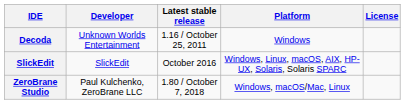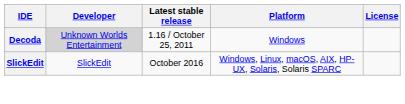Decoda | Developer: no background -> lightgrey background
- row: ZeroBrane Studio | Paul Kulchenko, ZeroBrane LLC | 1.80 / October 7, 2018 | Windows, macOS/Mac, Linux
